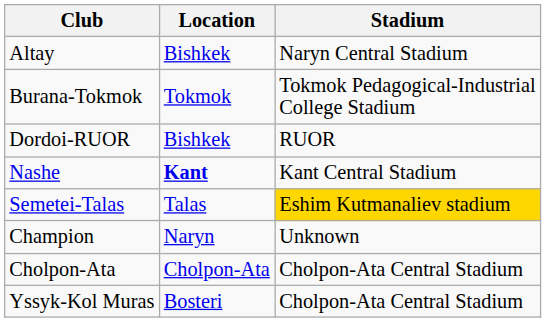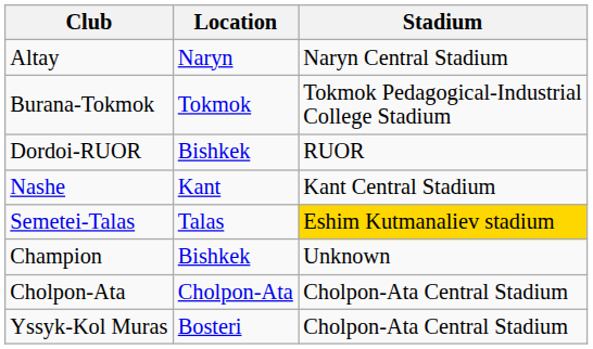Altay | Location: Bishkek -> Naryn
Nashe | Location: bold -> normal
Champion | Location: Naryn -> Bishkek
